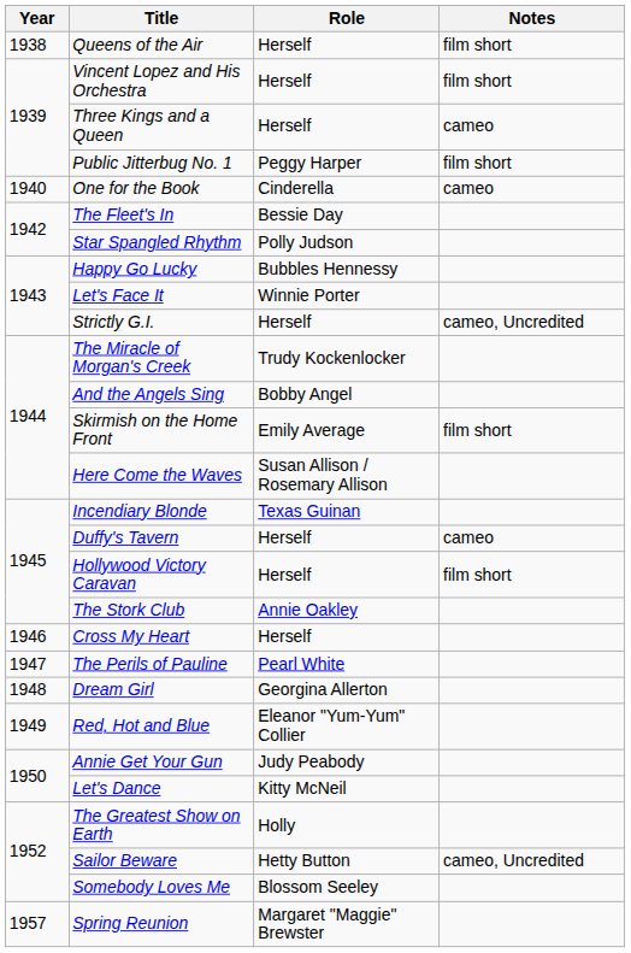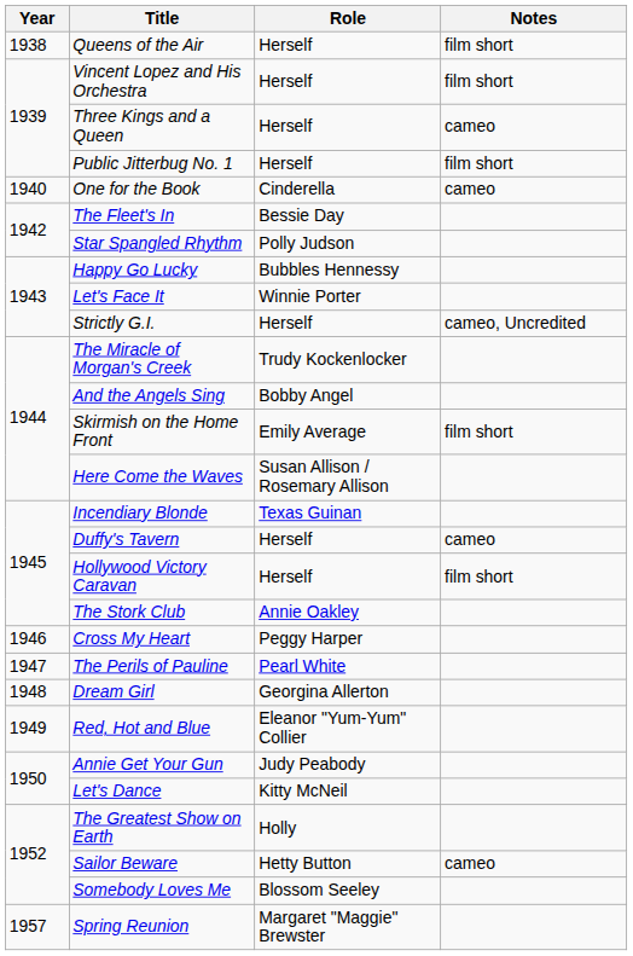Public Jitterbug No. 1 | Role: Peggy Harper -> Herself
Cross My Heart | Role: Herself -> Peggy Harper
Sailor Beware | Notes: cameo, Uncredited -> cameo
